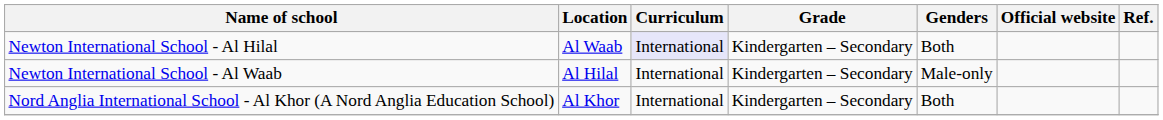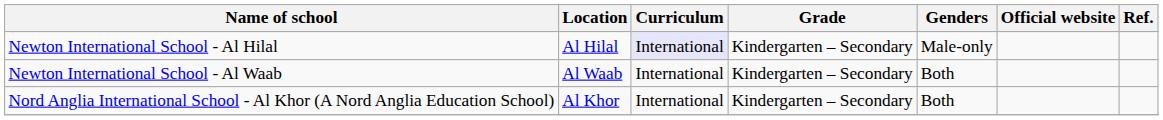Newton International School - Al Hilal | Location: Al Waab -> Al Hilal
Newton International School - Al Hilal | Genders: Both -> Male-only
Newton International School - Al Waab | Location: Al Hilal -> Al Waab
Newton International School - Al Waab | Genders: Male-only -> Both
